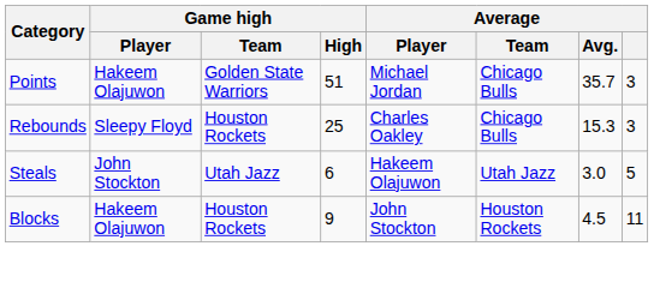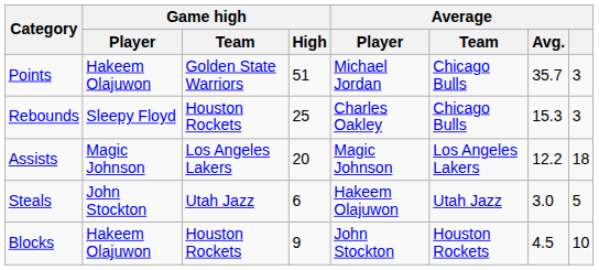+ row: Assists | Magic Johnson | Los Angeles Lakers | 20 | Magic Johnson | Los Angeles Lakers | 12.2 | 18
Blocks | Average: 11 -> 10
